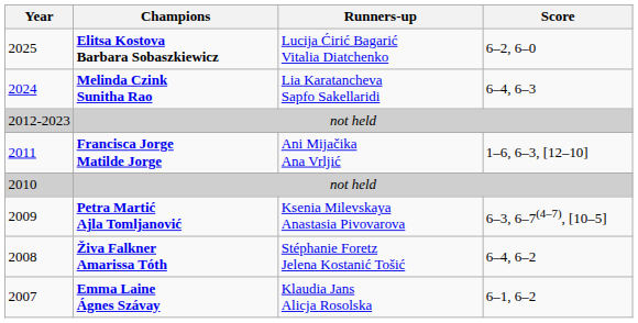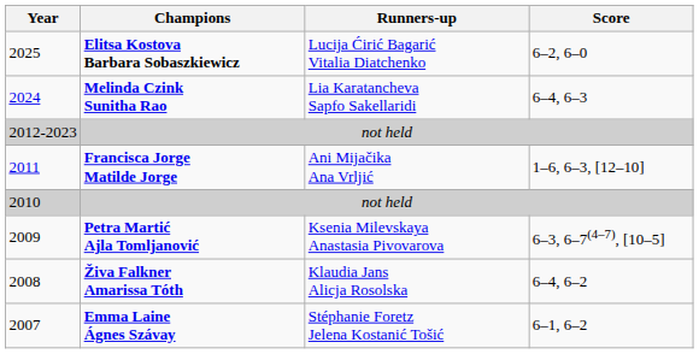2008 | Runners-up: Stéphanie Foretz Jelena Kostanić Tošić -> Klaudia Jans Alicja Rosolska
2007 | Runners-up: Klaudia Jans Alicja Rosolska -> Stéphanie Foretz Jelena Kostanić Tošić
